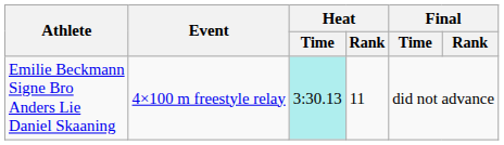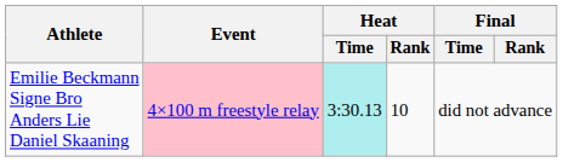Emilie Beckmann Signe Bro Anders Lie Daniel Skaaning | Event: no background -> pink background
Emilie Beckmann Signe Bro Anders Lie Daniel Skaaning | Heat / Rank: 11 -> 10
